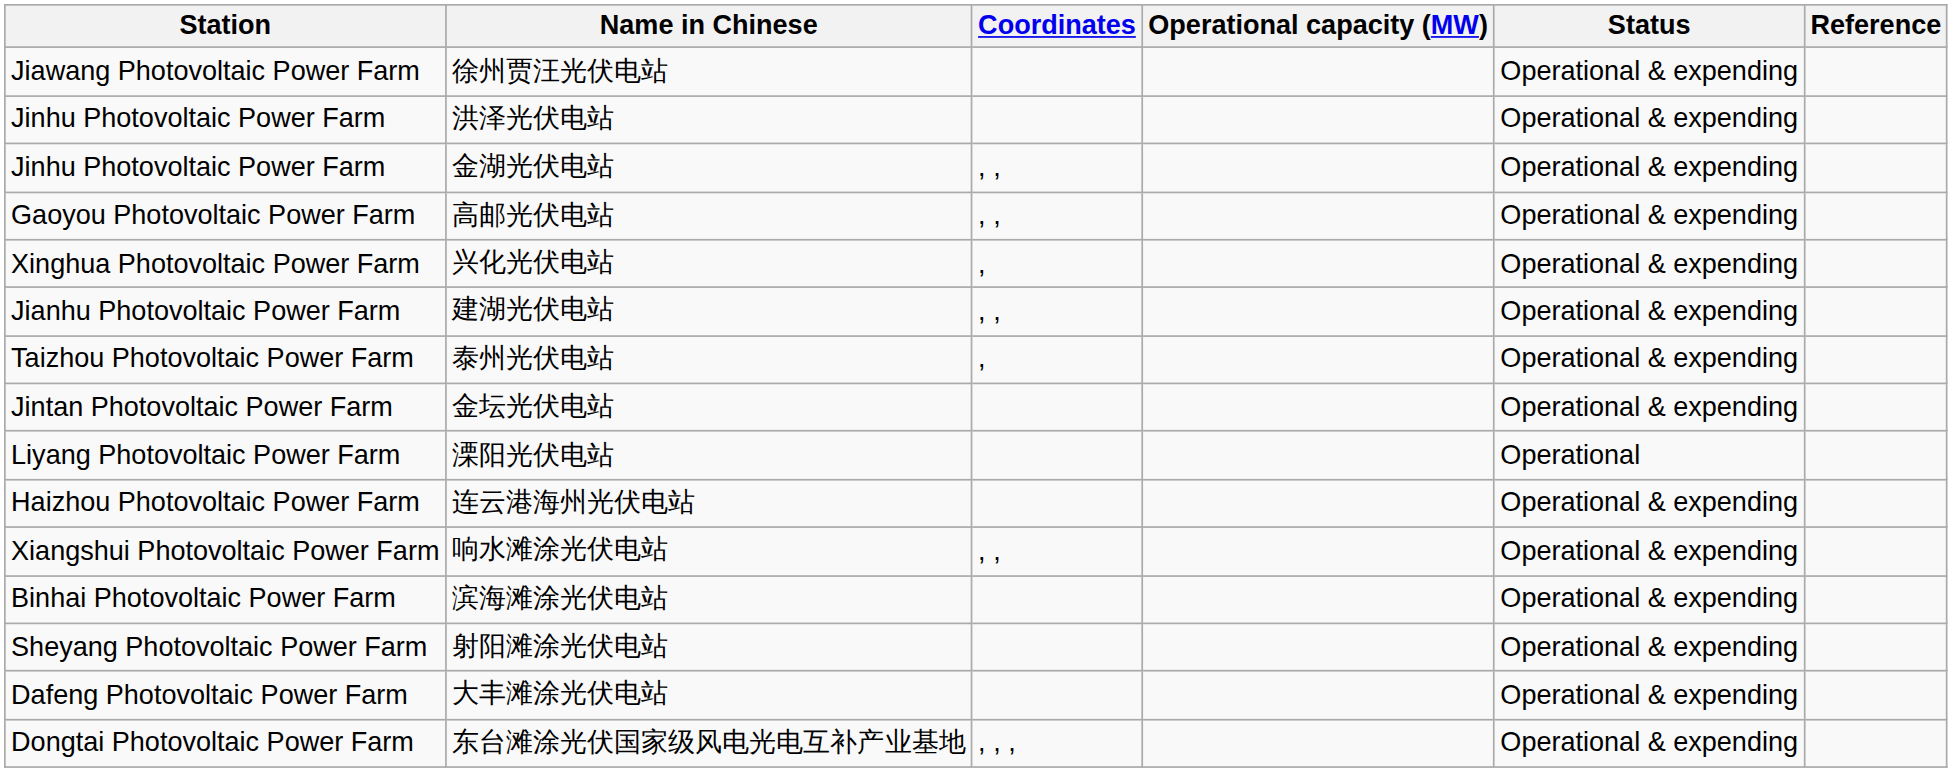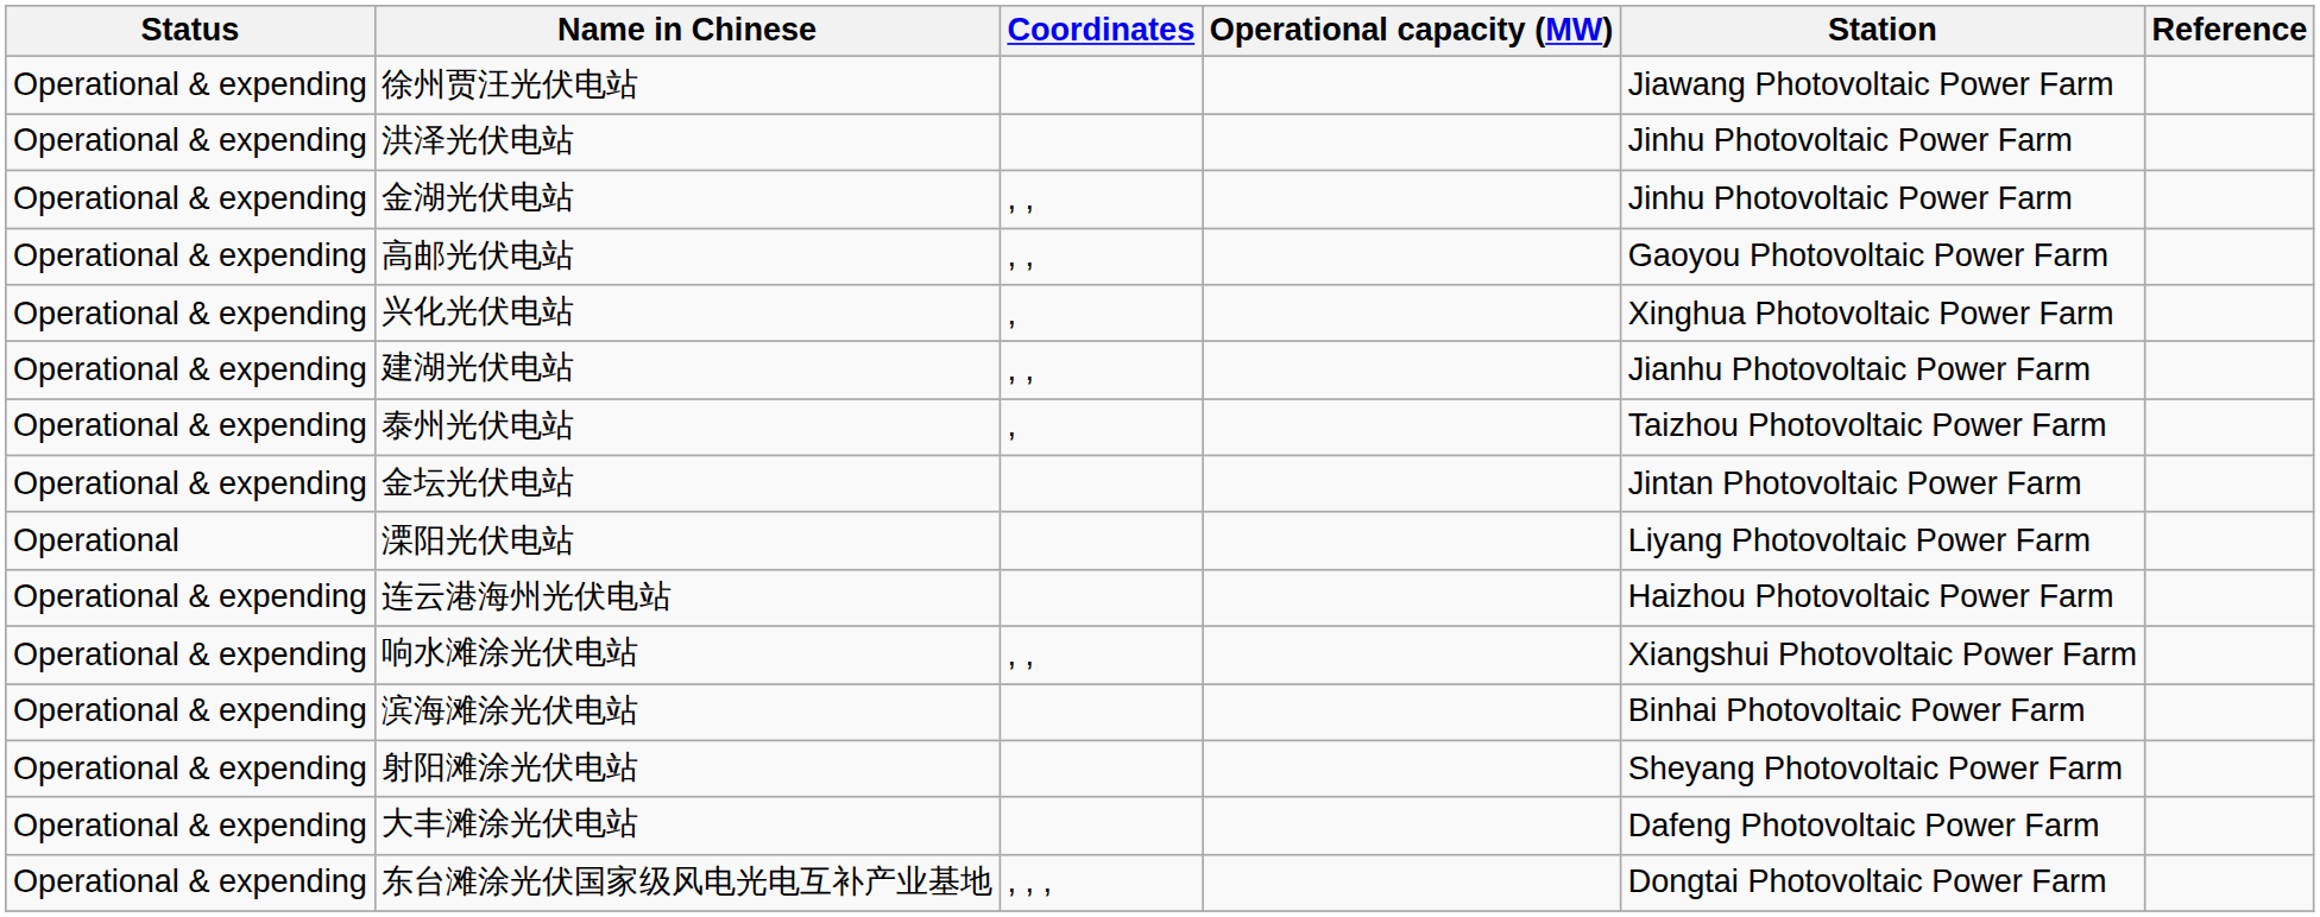columns swapped: Station <-> Status
